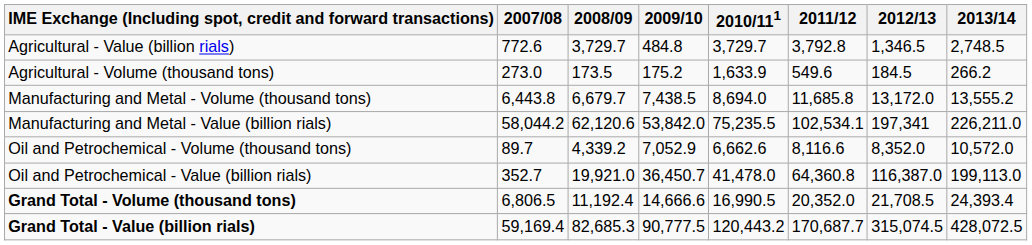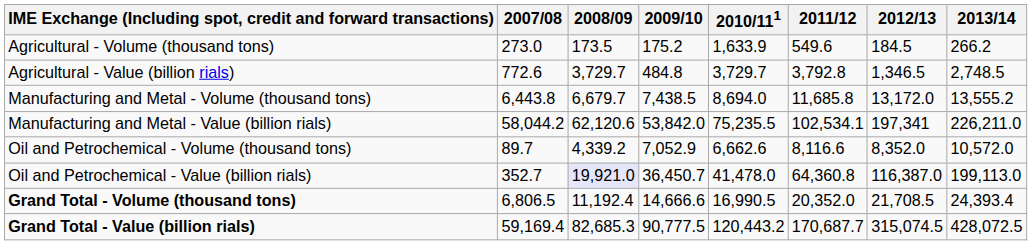rows swapped: Agricultural - Volume (thousand tons) <-> Agricultural - Value (billion rials)
Oil and Petrochemical - Value (billion rials) | 2008/09: no background -> lavender background
